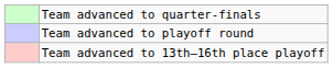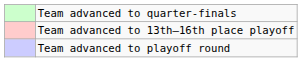rows swapped: Team advanced to playoff round <-> Team advanced to 13th–16th place playoff
